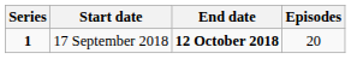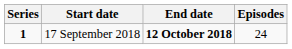17 September 2018 | Episodes: 20 -> 24
